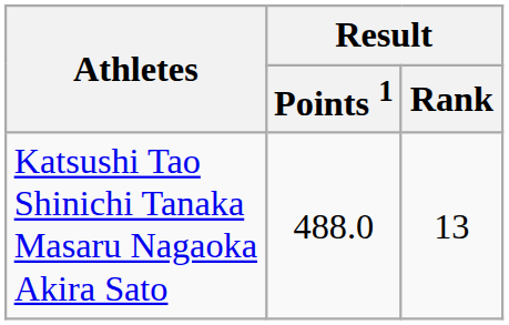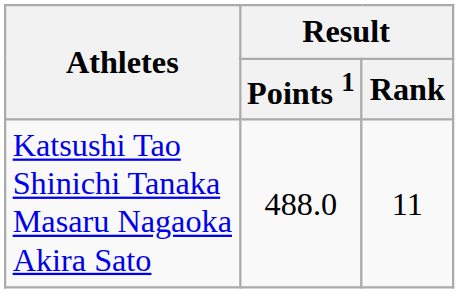Katsushi Tao Shinichi Tanaka Masaru Nagaoka Akira Sato | Result / Rank: 13 -> 11
